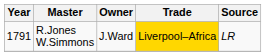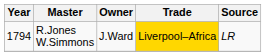R.Jones W.Simmons | Year: 1791 -> 1794
